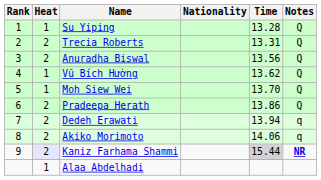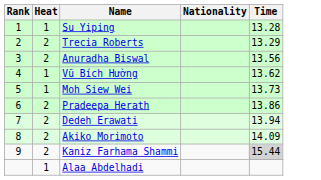- column: Notes | Q | Q | Q | Q | Q | Q | q | q | NR
Trecia Roberts | Time: 13.31 -> 13.29
Moh Siew Wei | Time: 13.70 -> 13.73
Akiko Morimoto | Time: 14.06 -> 14.09
Kaniz Farhama Shammi | Heat: lavender background -> no background
